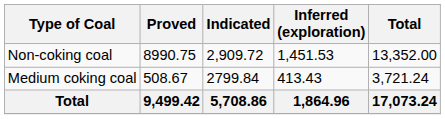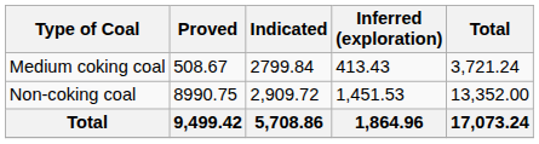rows swapped: Medium coking coal <-> Non-coking coal
